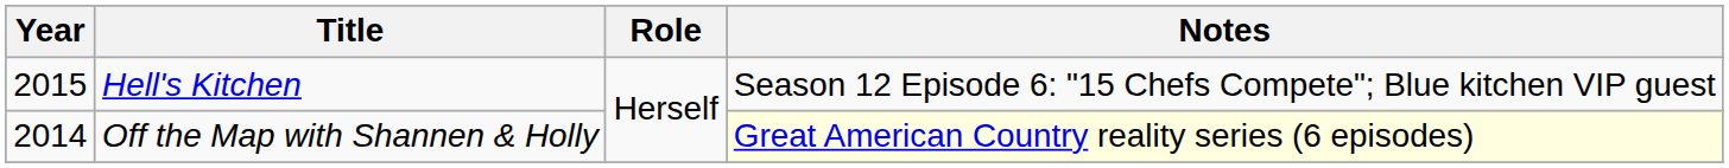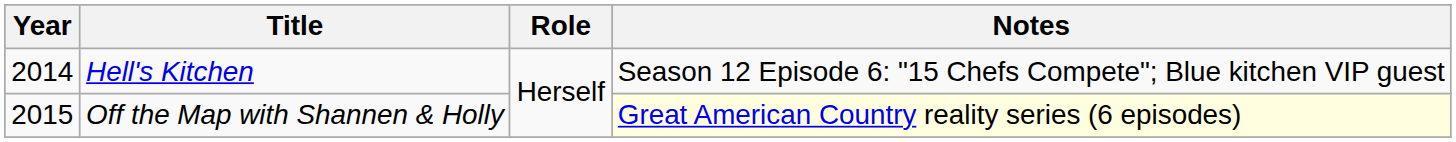Hell's Kitchen | Year: 2015 -> 2014
Off the Map with Shannen & Holly | Year: 2014 -> 2015
